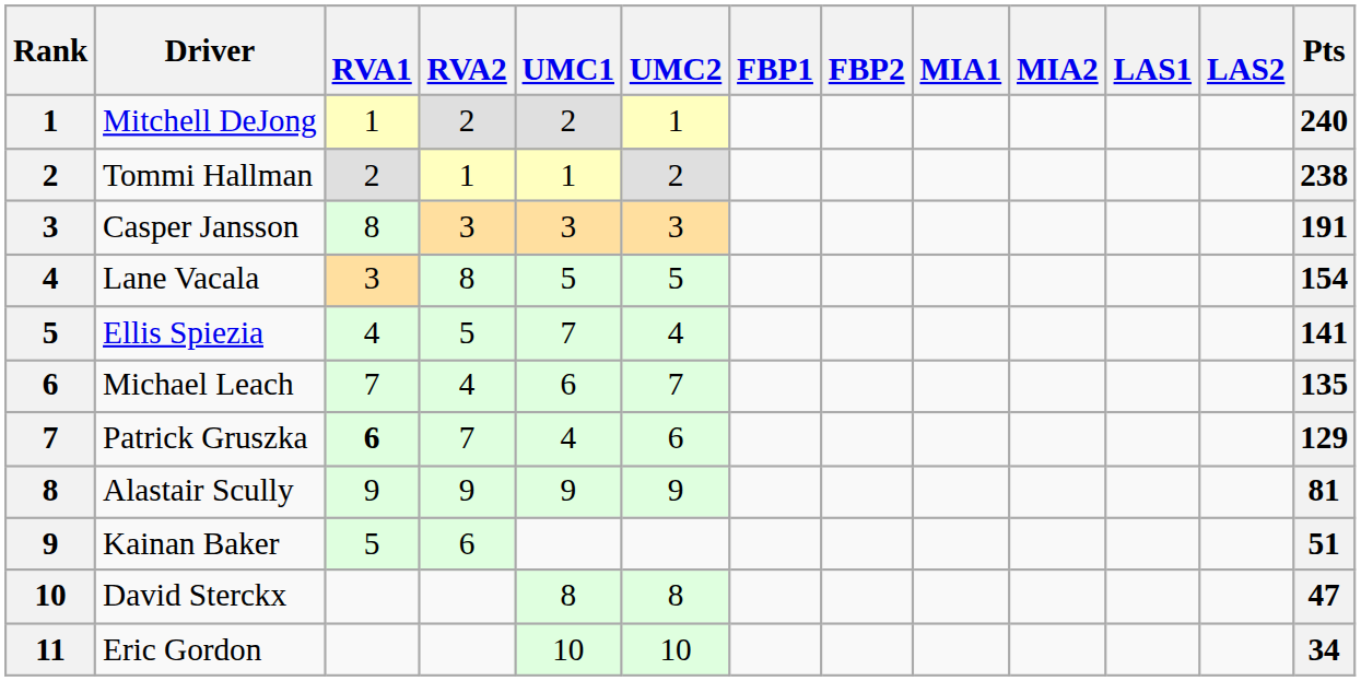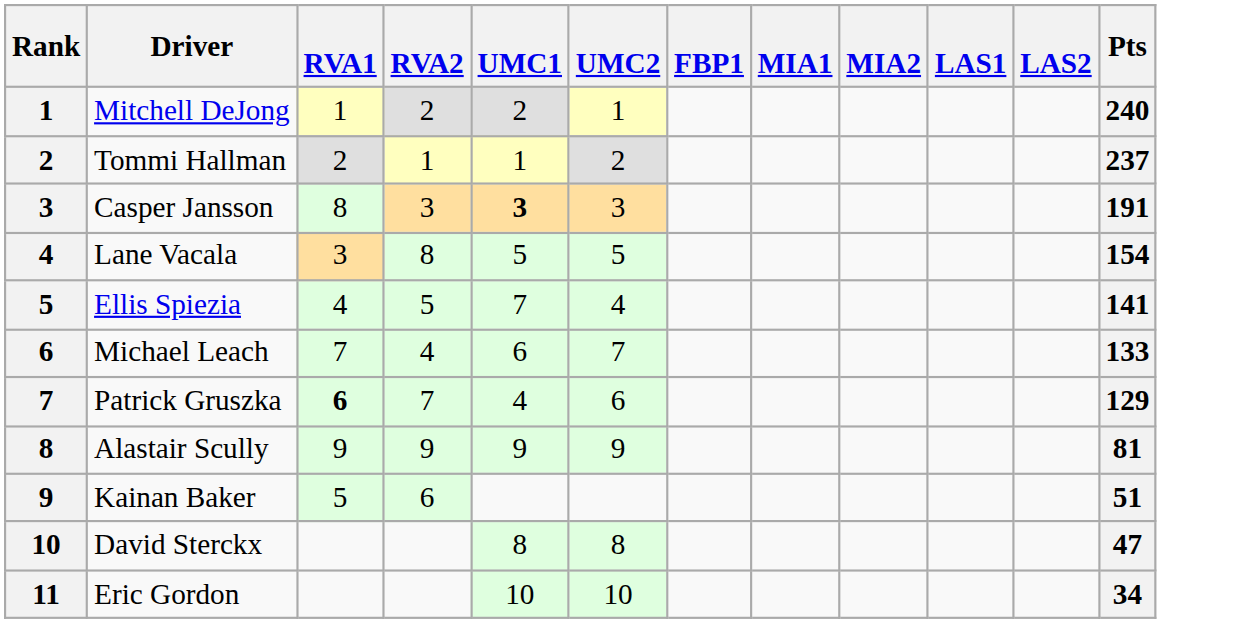- column: FBP2
Tommi Hallman | Pts: 238 -> 237
Casper Jansson | UMC1: normal -> bold
Michael Leach | Pts: 135 -> 133
